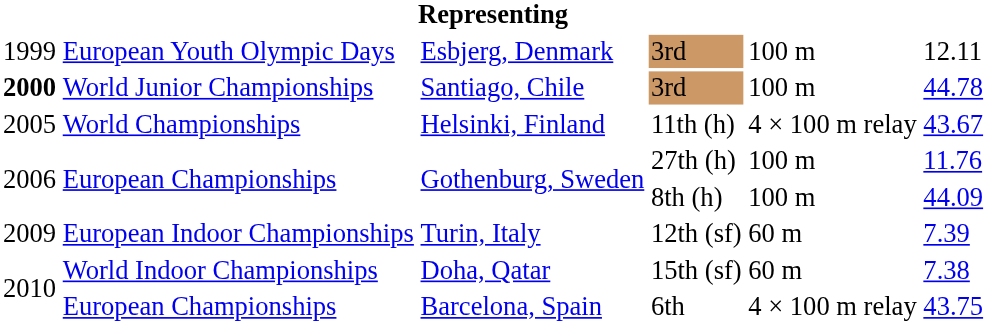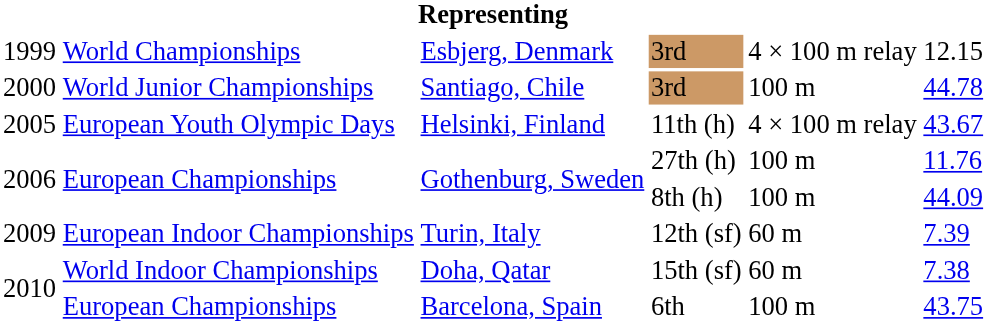Esbjerg, Denmark | column 2: European Youth Olympic Days -> World Championships
Esbjerg, Denmark | column 5: 100 m -> 4 × 100 m relay
Esbjerg, Denmark | column 6: 12.11 -> 12.15
Santiago, Chile | column 1: bold -> normal
Helsinki, Finland | column 2: World Championships -> European Youth Olympic Days
Barcelona, Spain | column 5: 4 × 100 m relay -> 100 m
